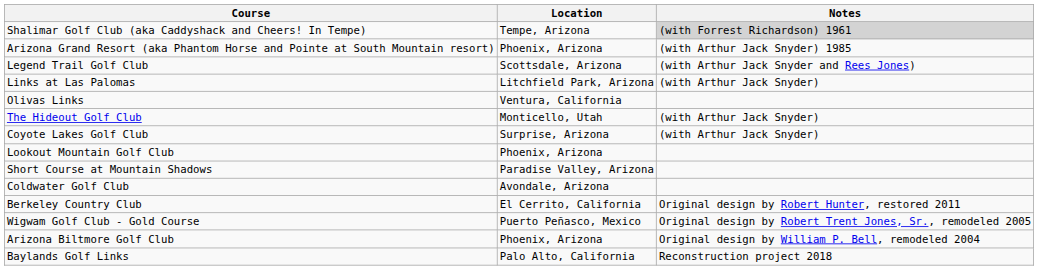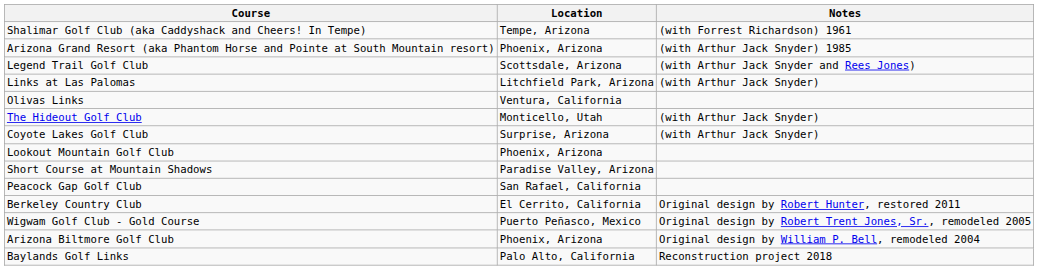Shalimar Golf Club (aka Caddyshack and Cheers! In Tempe) | Notes: lightgrey background -> no background
+ row: Peacock Gap Golf Club | San Rafael, California
- row: Coldwater Golf Club | Avondale, Arizona
